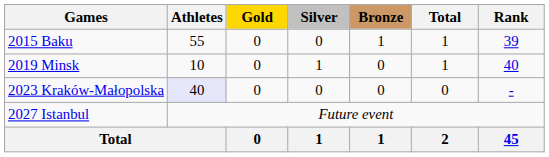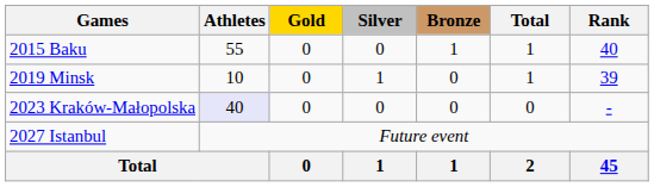2015 Baku | Rank: 39 -> 40
2019 Minsk | Rank: 40 -> 39
